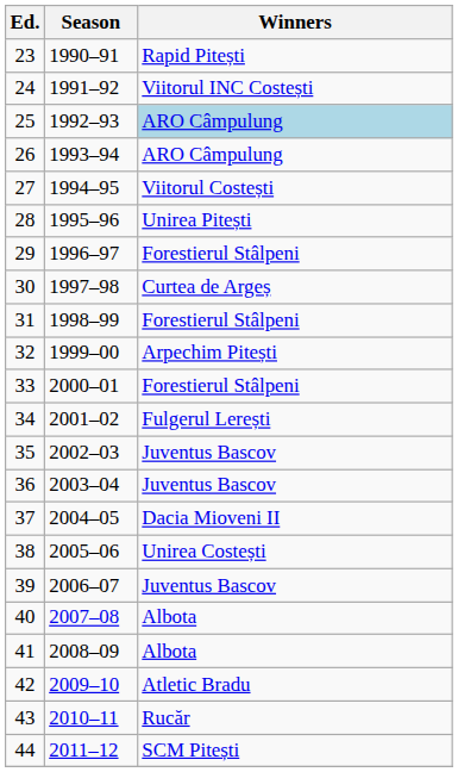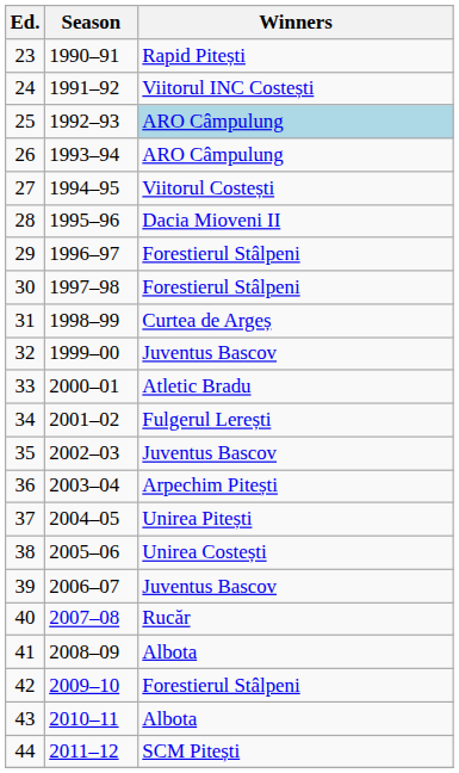28 | Winners: Unirea Pitești -> Dacia Mioveni II
30 | Winners: Curtea de Argeș -> Forestierul Stâlpeni
31 | Winners: Forestierul Stâlpeni -> Curtea de Argeș
32 | Winners: Arpechim Pitești -> Juventus Bascov
33 | Winners: Forestierul Stâlpeni -> Atletic Bradu
36 | Winners: Juventus Bascov -> Arpechim Pitești
37 | Winners: Dacia Mioveni II -> Unirea Pitești
40 | Winners: Albota -> Rucăr
42 | Winners: Atletic Bradu -> Forestierul Stâlpeni
43 | Winners: Rucăr -> Albota
